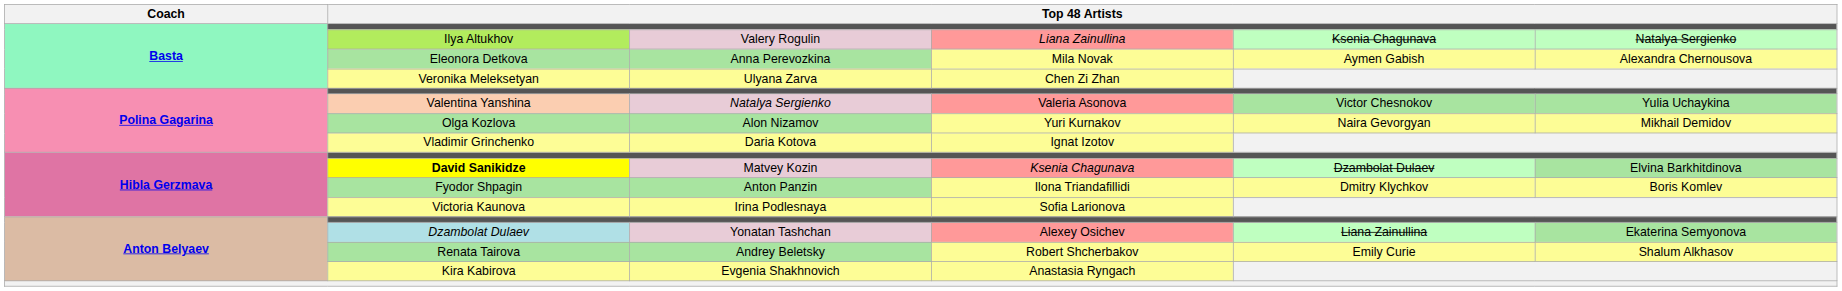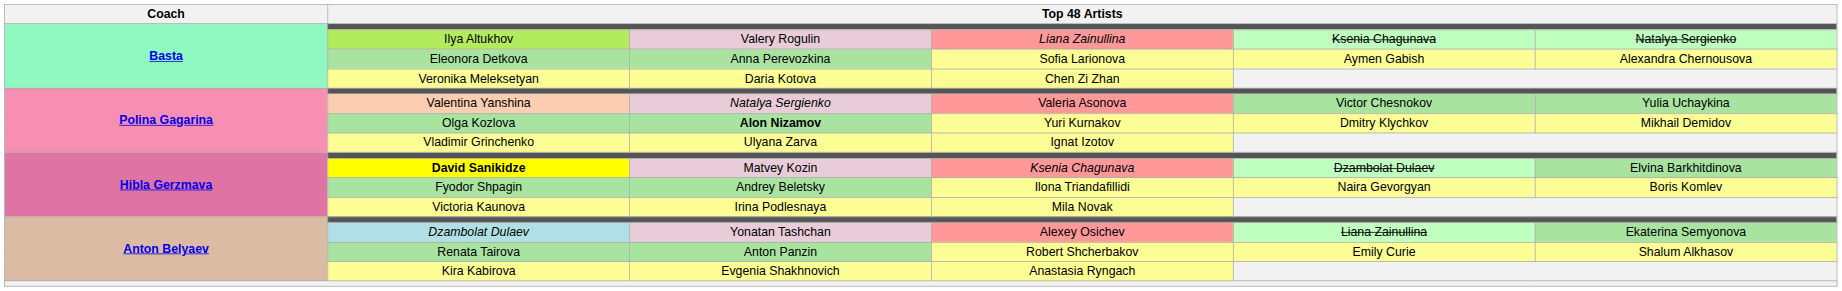Eleonora Detkova | column 4: Mila Novak -> Sofia Larionova
Veronika Meleksetyan | column 3: Ulyana Zarva -> Daria Kotova
Olga Kozlova | column 3: normal -> bold
Olga Kozlova | column 5: Naira Gevorgyan -> Dmitry Klychkov
Vladimir Grinchenko | column 3: Daria Kotova -> Ulyana Zarva
Fyodor Shpagin | column 3: Anton Panzin -> Andrey Beletsky
Fyodor Shpagin | column 5: Dmitry Klychkov -> Naira Gevorgyan
Victoria Kaunova | column 4: Sofia Larionova -> Mila Novak
Renata Tairova | column 3: Andrey Beletsky -> Anton Panzin
